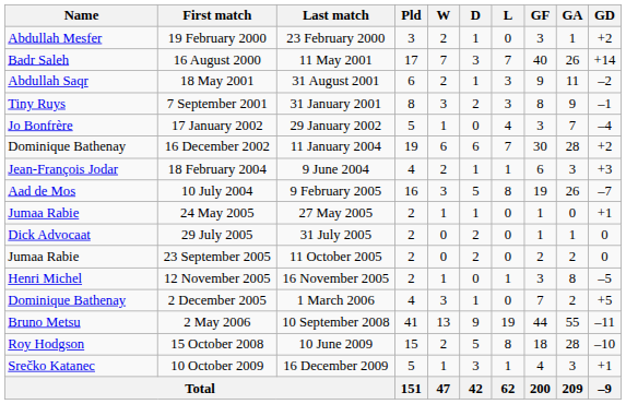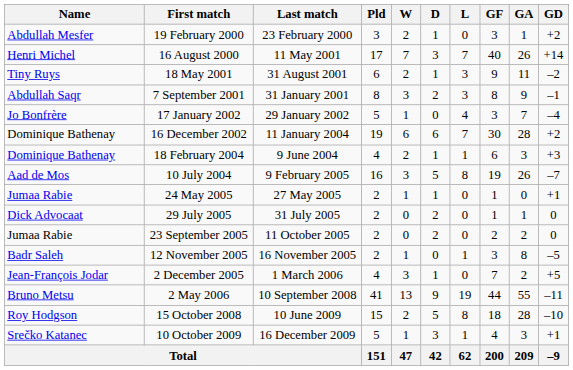16 August 2000 | Name: Badr Saleh -> Henri Michel
18 May 2001 | Name: Abdullah Saqr -> Tiny Ruys
7 September 2001 | Name: Tiny Ruys -> Abdullah Saqr
18 February 2004 | Name: Jean-François Jodar -> Dominique Bathenay
12 November 2005 | Name: Henri Michel -> Badr Saleh
2 December 2005 | Name: Dominique Bathenay -> Jean-François Jodar
